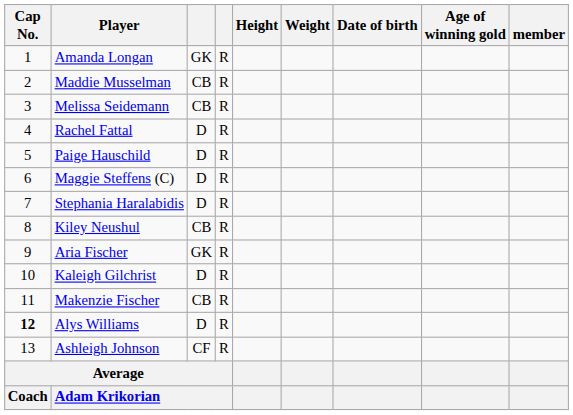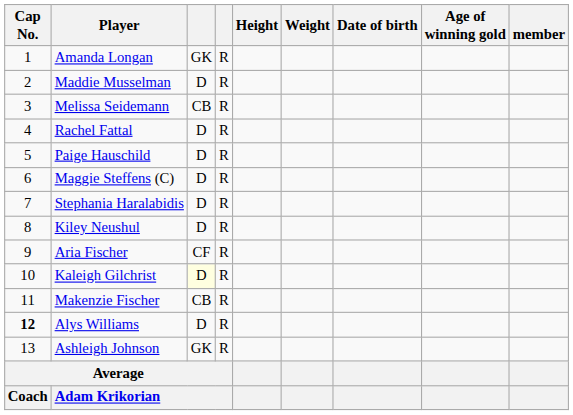Maddie Musselman | column 3: CB -> D
Kiley Neushul | column 3: CB -> D
Aria Fischer | column 3: GK -> CF
Kaleigh Gilchrist | column 3: no background -> lightyellow background
Ashleigh Johnson | column 3: CF -> GK
